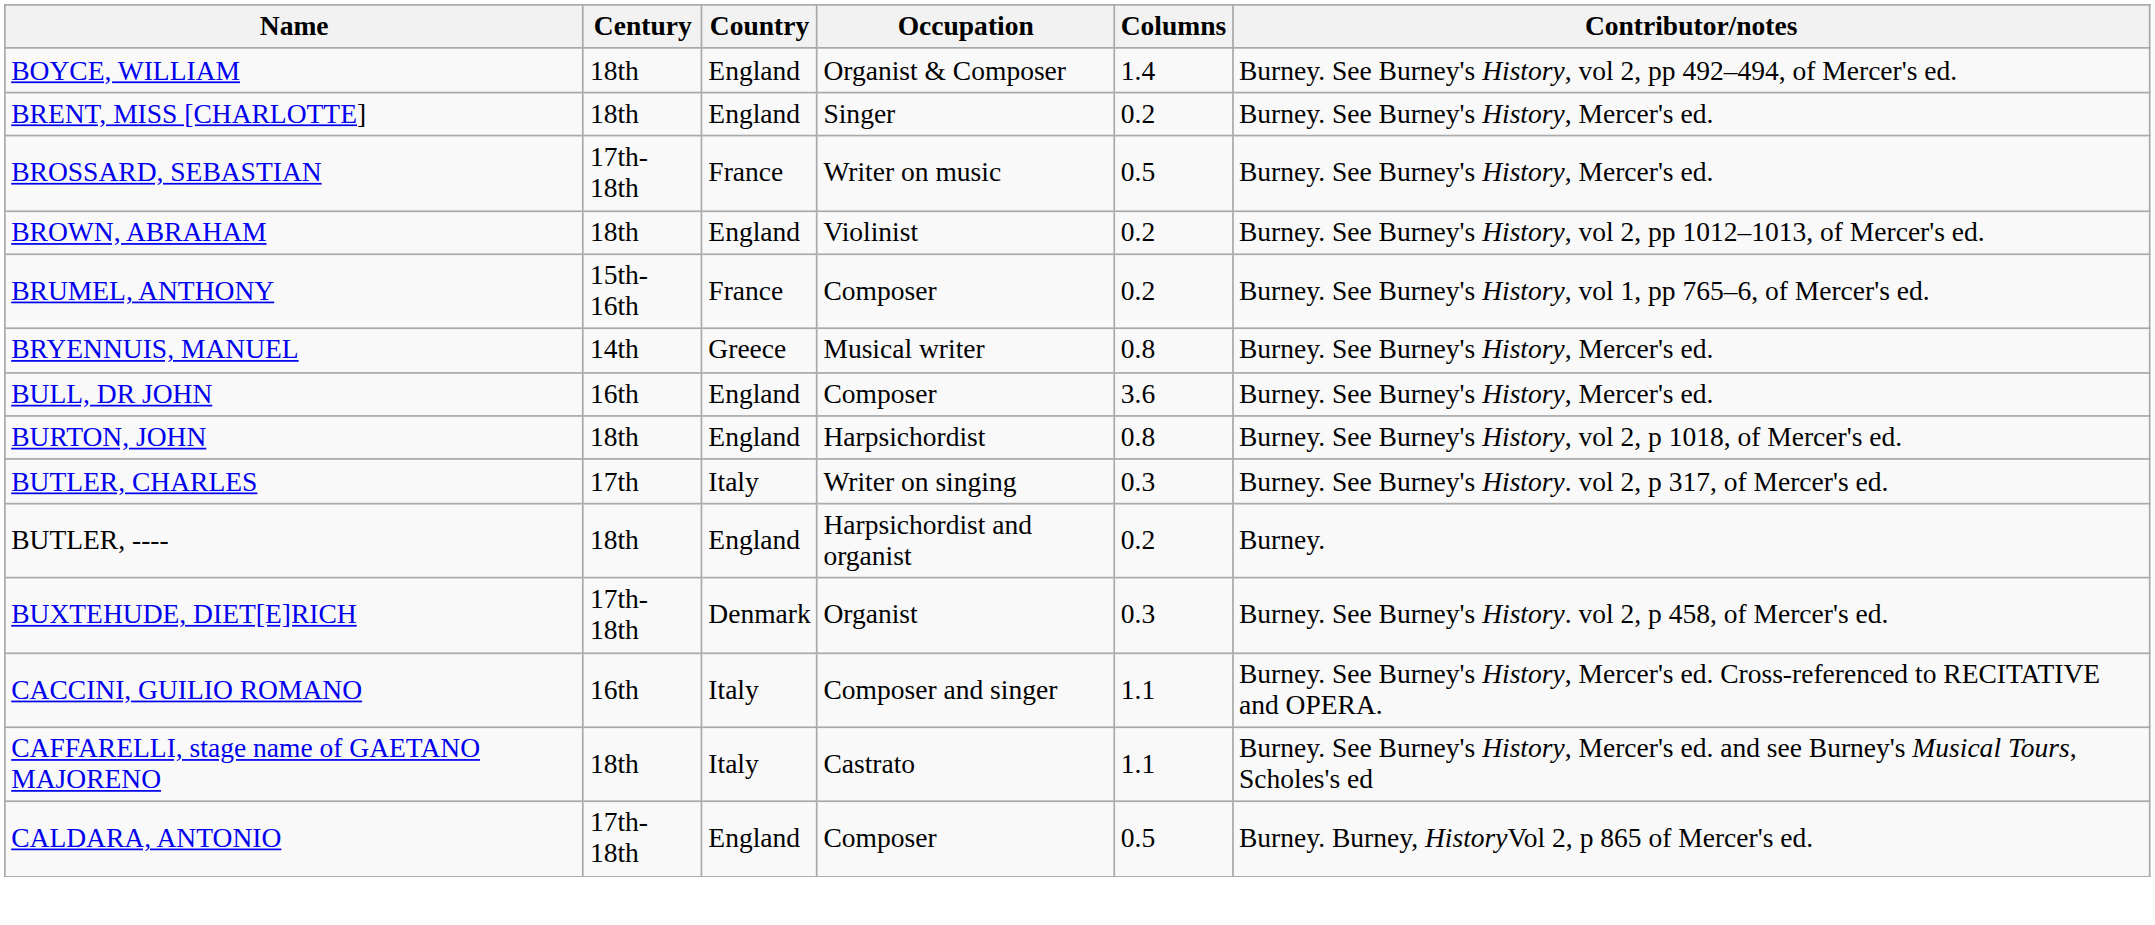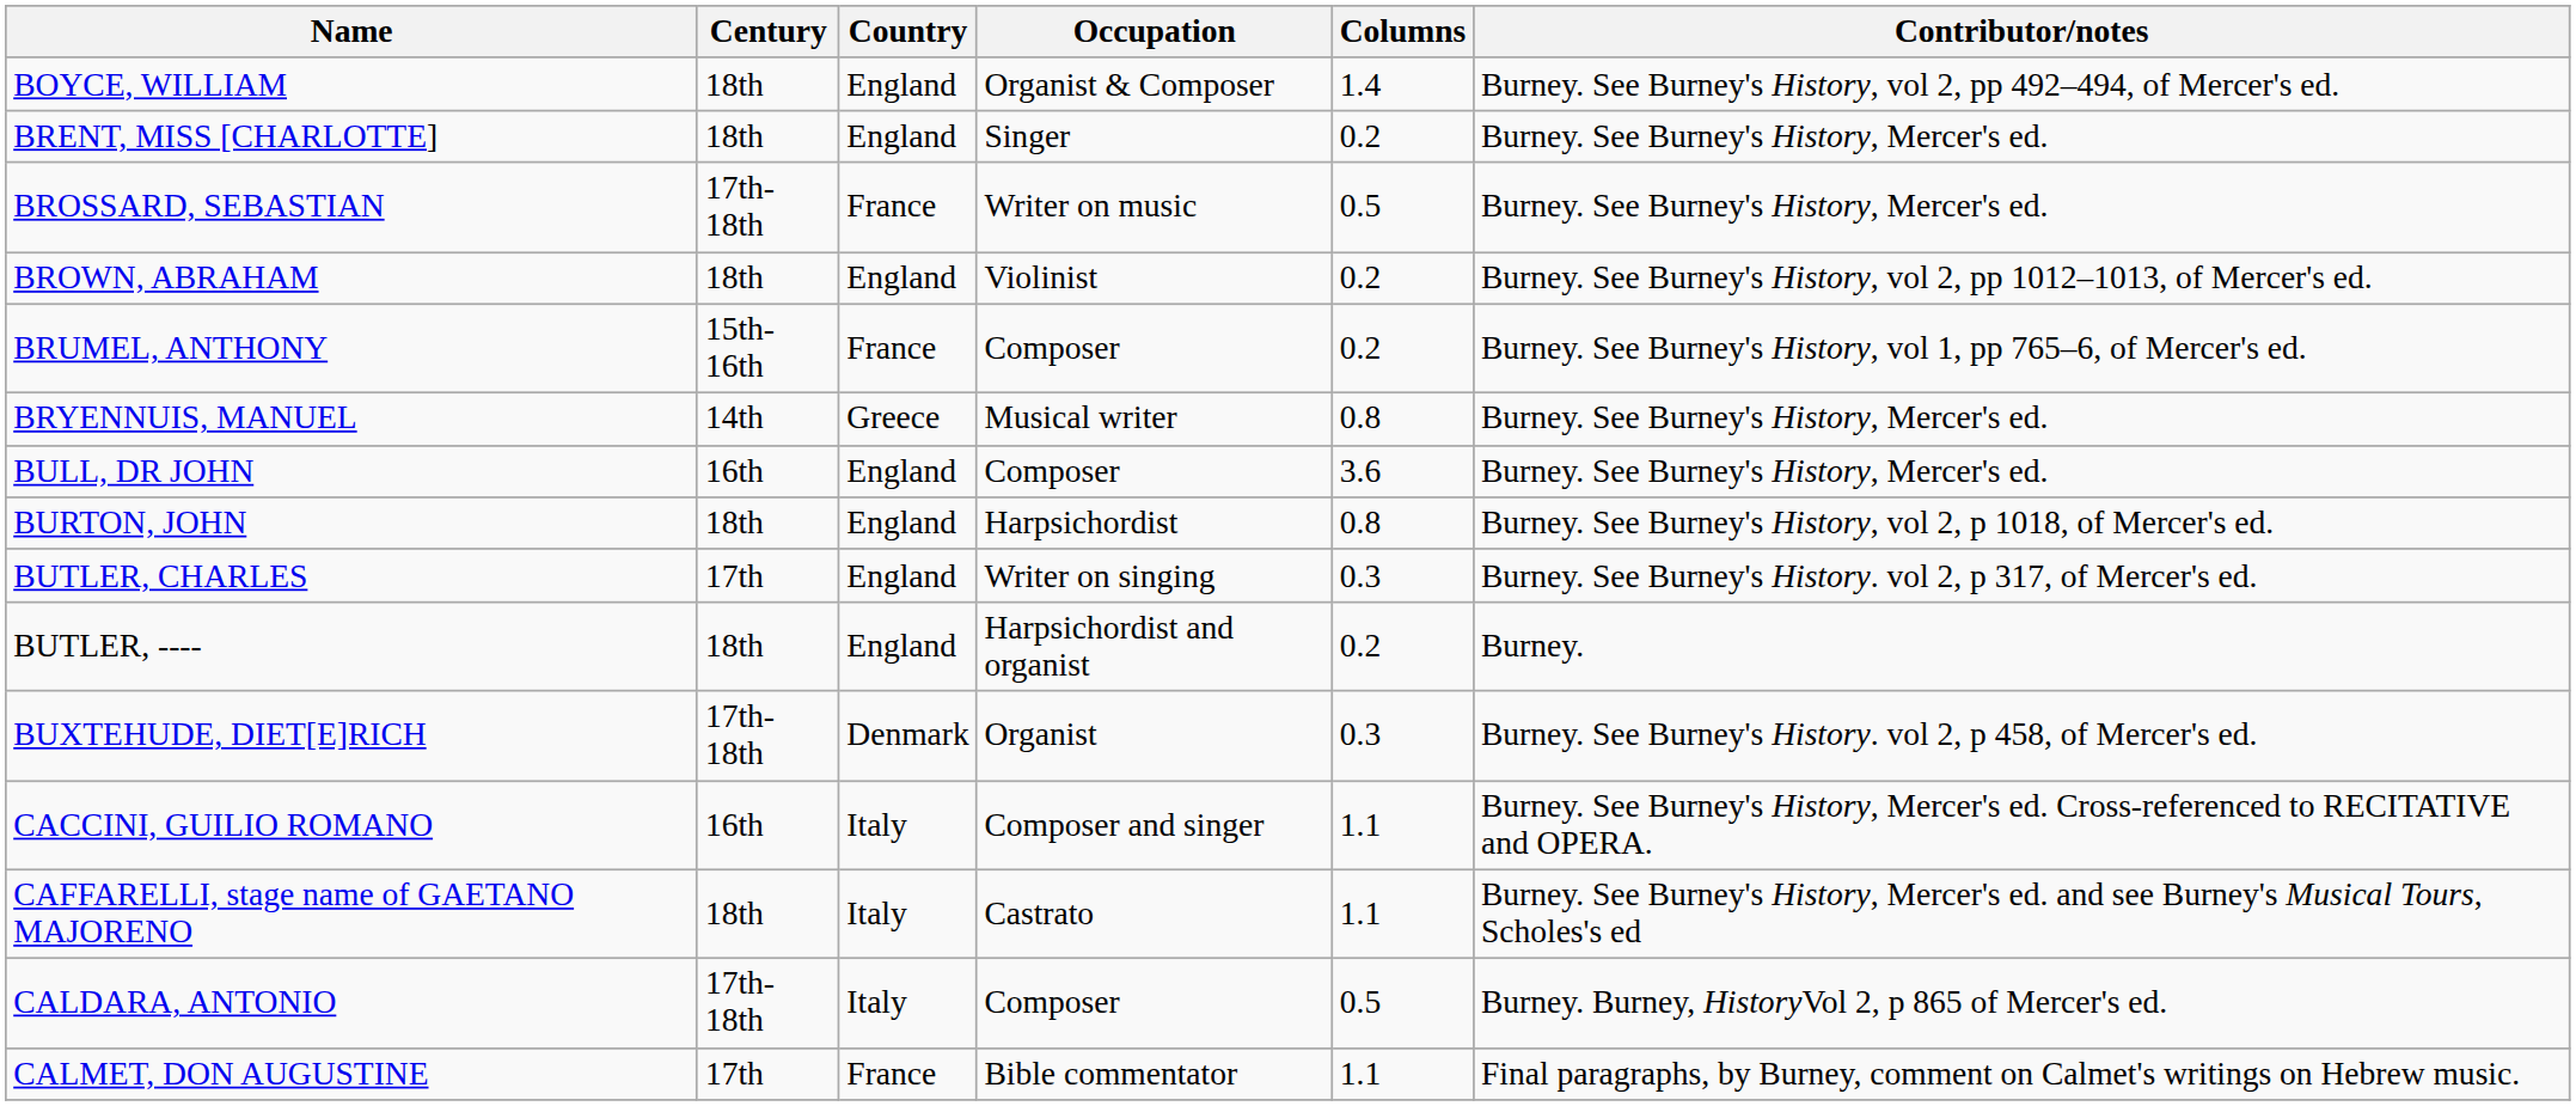BUTLER, CHARLES | Country: Italy -> England
CALDARA, ANTONIO | Country: England -> Italy
+ row: CALMET, DON AUGUSTINE | 17th | France | Bible commentator | 1.1 | Final paragraphs, by Burney, comment on Calmet's writings on Hebrew music.
